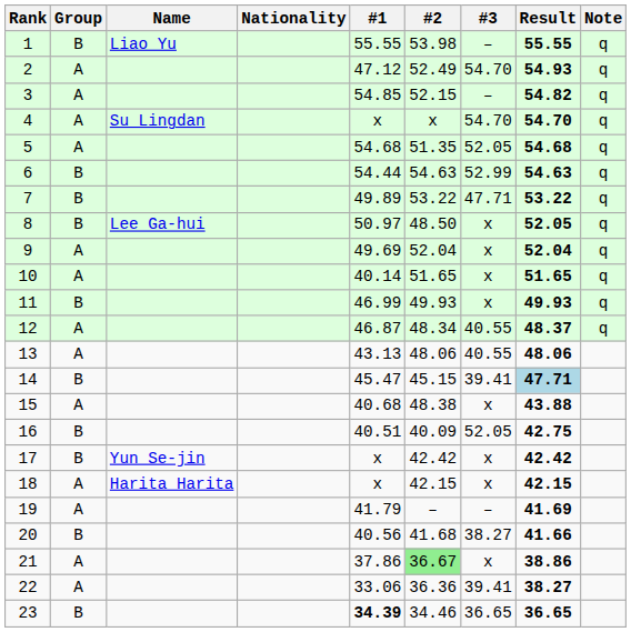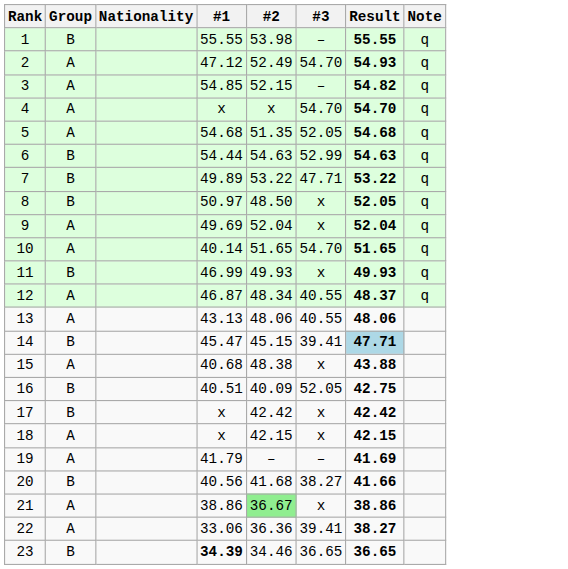- column: Name | Liao Yu | Su Lingdan | Lee Ga-hui | Yun Se-jin | Harita Harita
10 | #3: x -> 54.70
21 | #1: 37.86 -> 38.86
